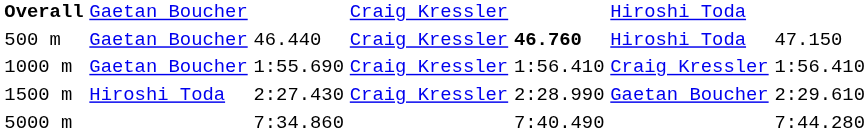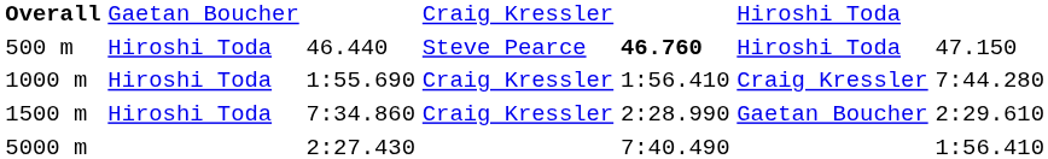500 m | column 2: Gaetan Boucher -> Hiroshi Toda
500 m | column 4: Craig Kressler -> Steve Pearce
1000 m | column 2: Gaetan Boucher -> Hiroshi Toda
1000 m | column 7: 1:56.410 -> 7:44.280
1500 m | column 3: 2:27.430 -> 7:34.860
5000 m | column 3: 7:34.860 -> 2:27.430
5000 m | column 7: 7:44.280 -> 1:56.410
